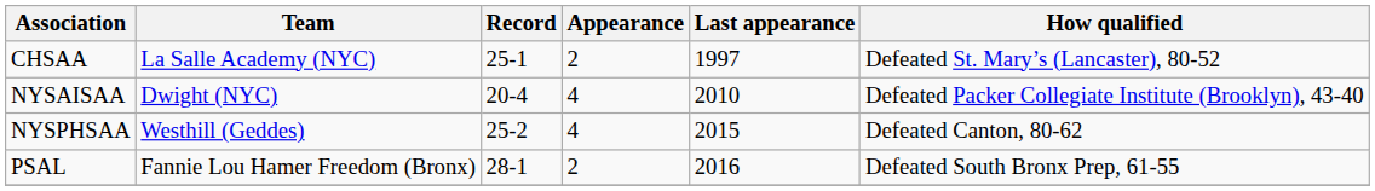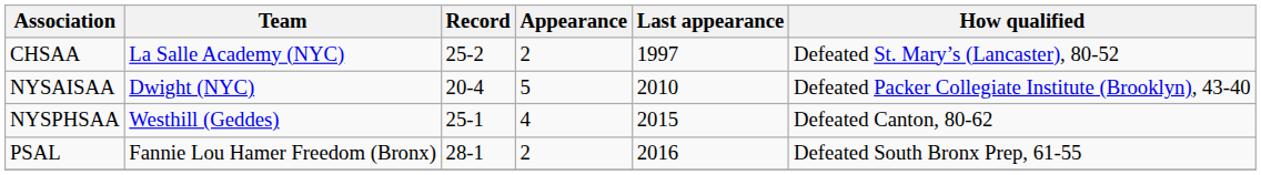CHSAA | Record: 25-1 -> 25-2
NYSAISAA | Appearance: 4 -> 5
NYSPHSAA | Record: 25-2 -> 25-1
